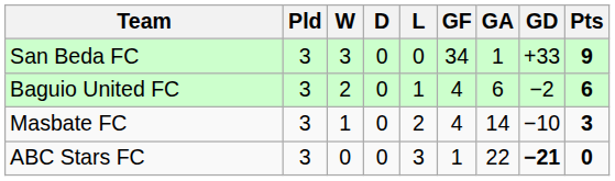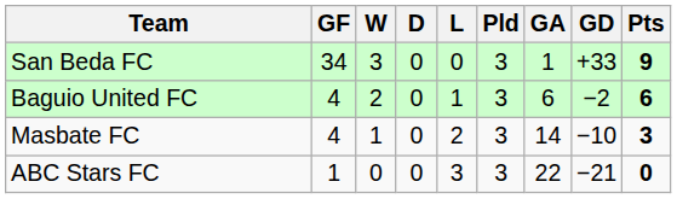columns swapped: Pld <-> GF
ABC Stars FC | GD: bold -> normal
